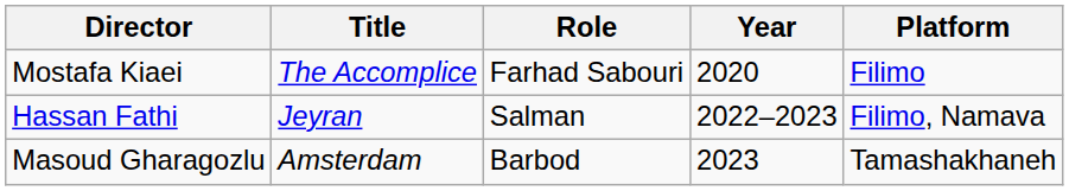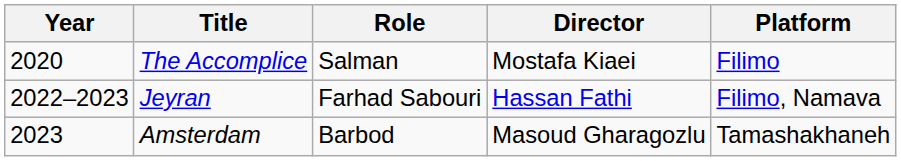columns swapped: Year <-> Director
The Accomplice | Role: Farhad Sabouri -> Salman
Jeyran | Role: Salman -> Farhad Sabouri
